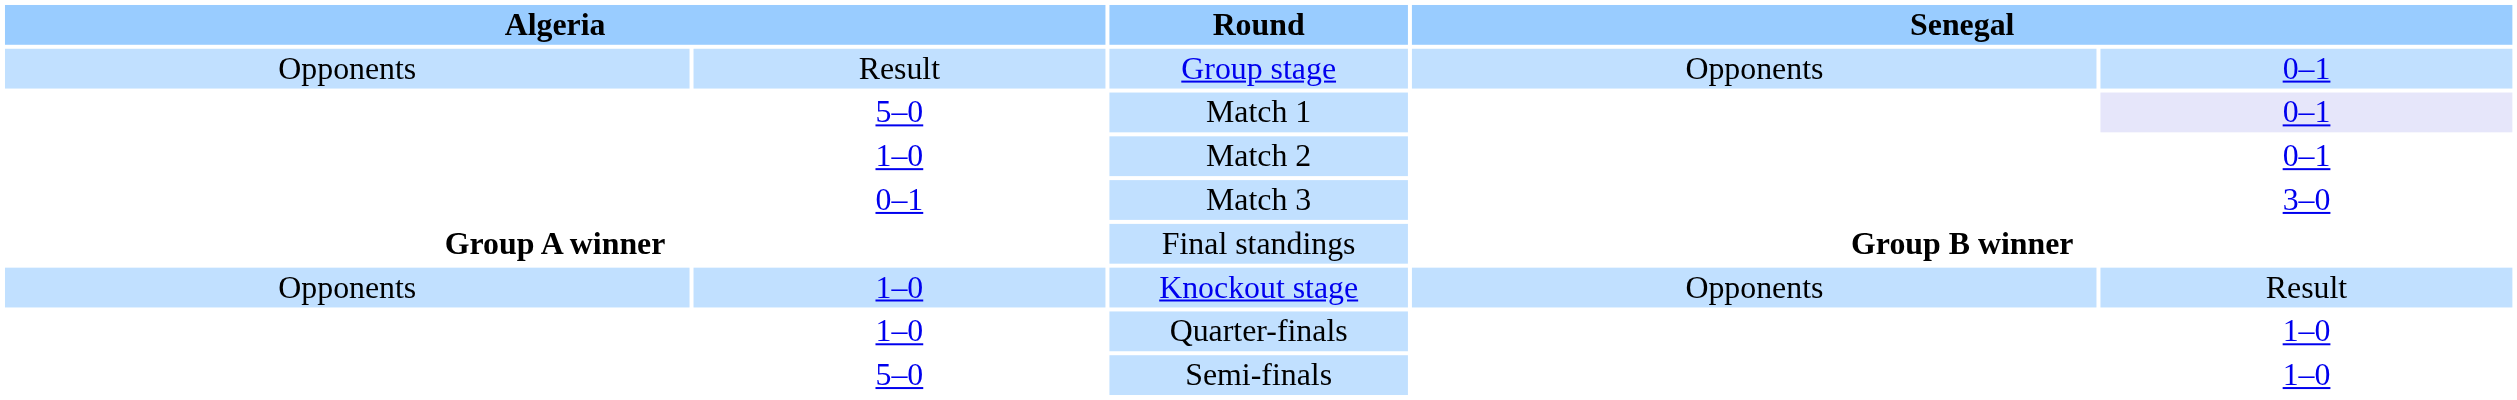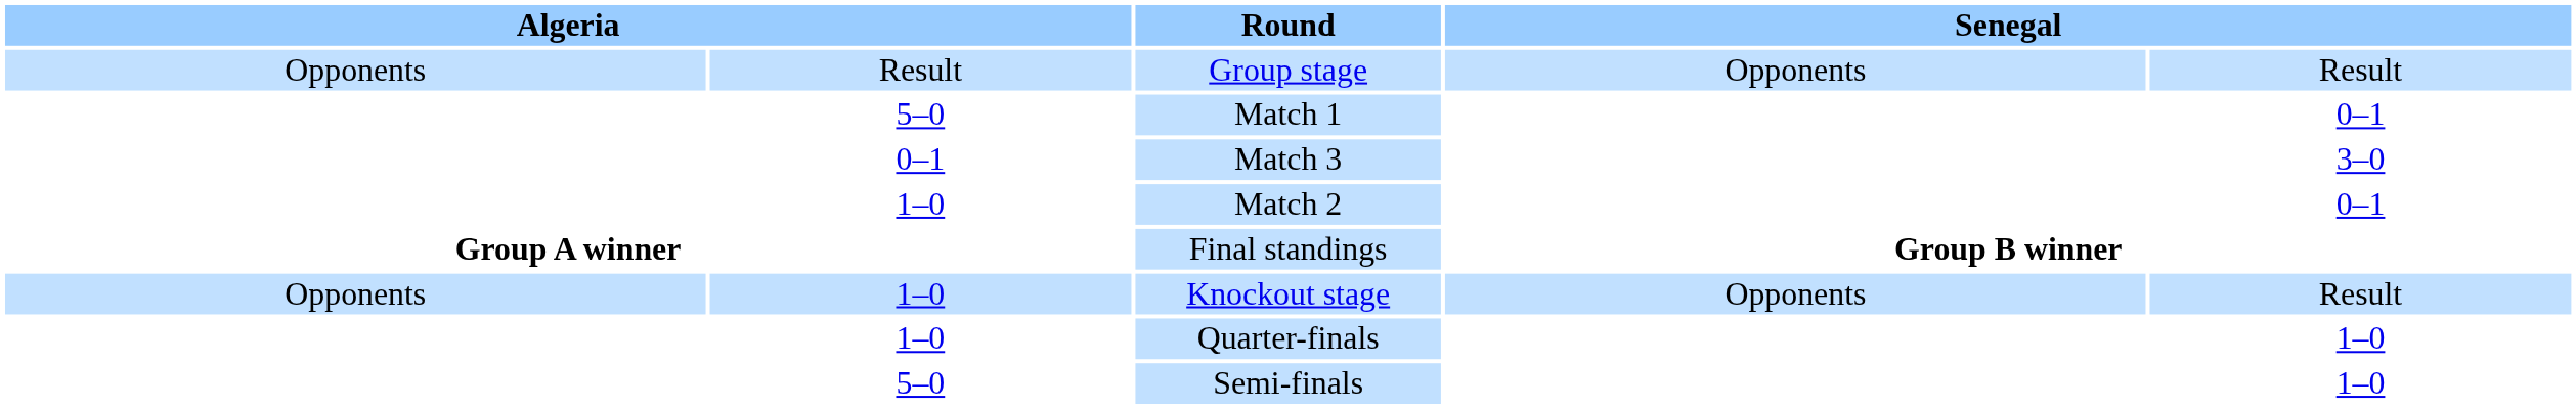Group stage | column 5: 0–1 -> Result
Match 1 | column 5: lavender background -> no background
rows swapped: Match 2 <-> Match 3
